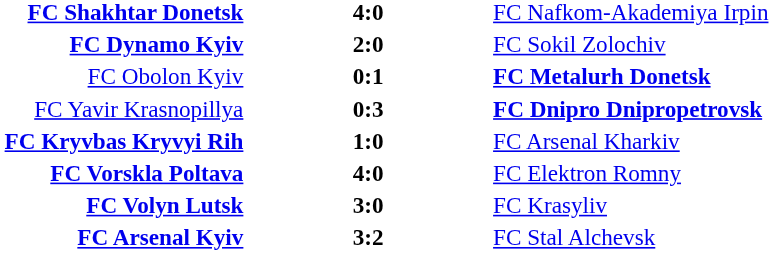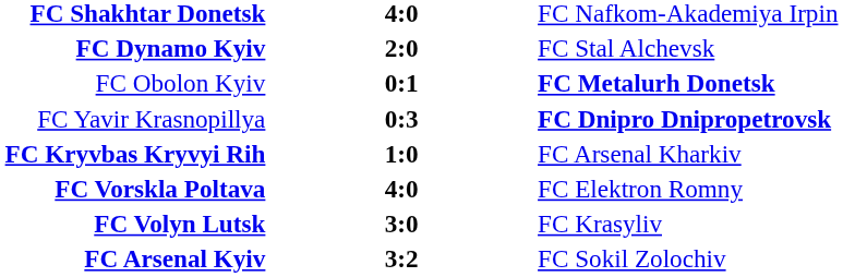FC Dynamo Kyiv | column 3: FC Sokil Zolochiv -> FC Stal Alchevsk
FC Arsenal Kyiv | column 3: FC Stal Alchevsk -> FC Sokil Zolochiv
